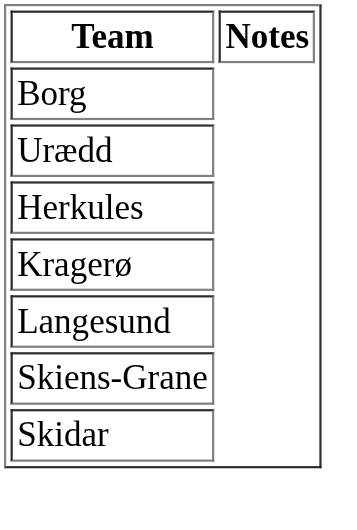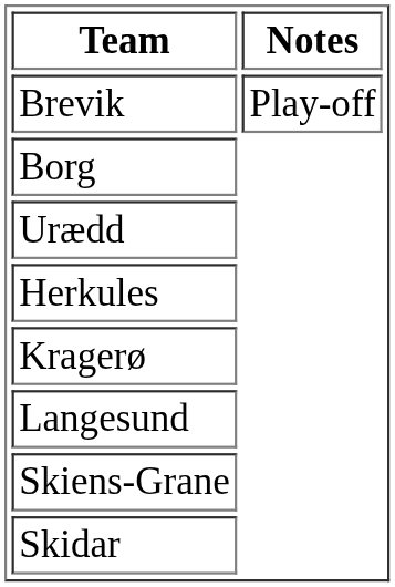+ row: Brevik | Play-off
